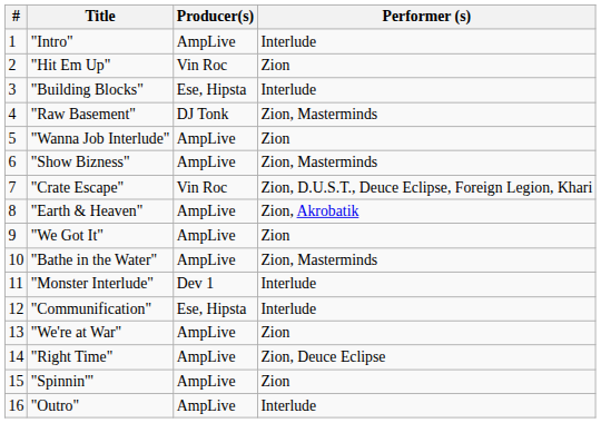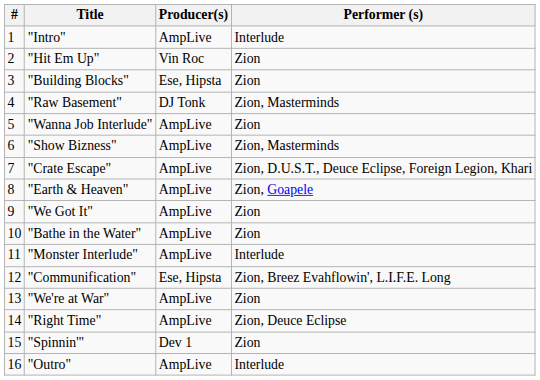"Building Blocks" | Performer (s): Interlude -> Zion
"Crate Escape" | Producer(s): Vin Roc -> AmpLive
"Earth & Heaven" | Performer (s): Zion, Akrobatik -> Zion, Goapele
"Bathe in the Water" | Performer (s): Zion, Masterminds -> Zion
"Monster Interlude" | Producer(s): Dev 1 -> AmpLive
"Communification" | Performer (s): Interlude -> Zion, Breez Evahflowin', L.I.F.E. Long
"Spinnin'" | Producer(s): AmpLive -> Dev 1
